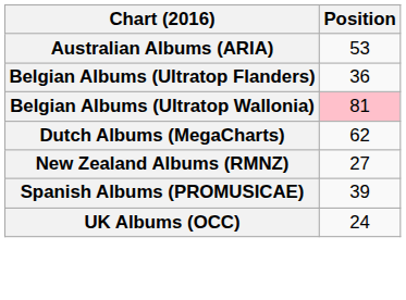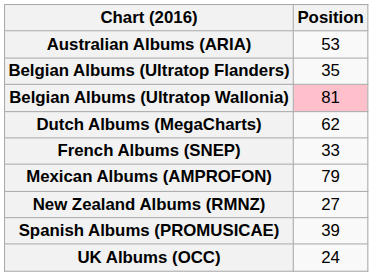Belgian Albums (Ultratop Flanders) | Position: 36 -> 35
+ row: French Albums (SNEP) | 33
+ row: Mexican Albums (AMPROFON) | 79
